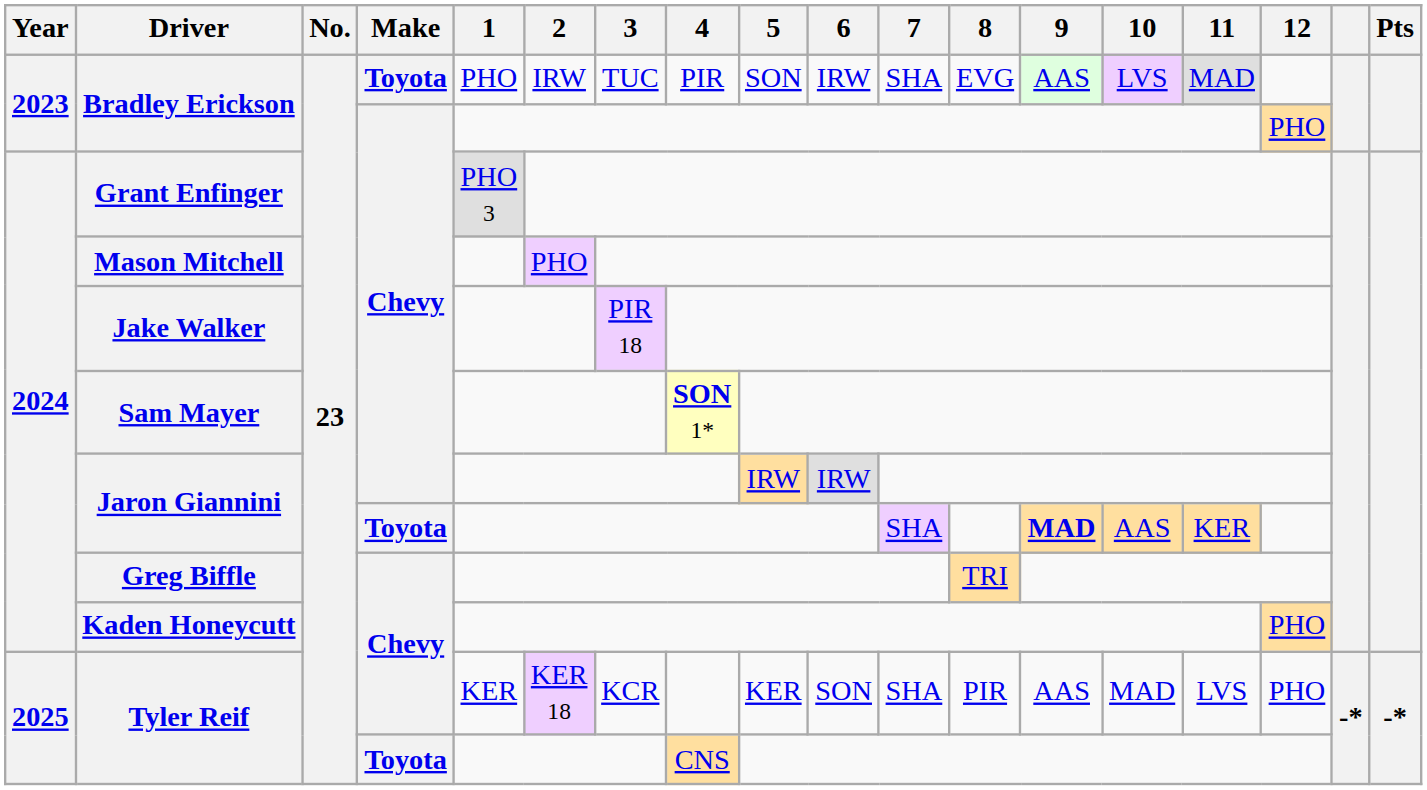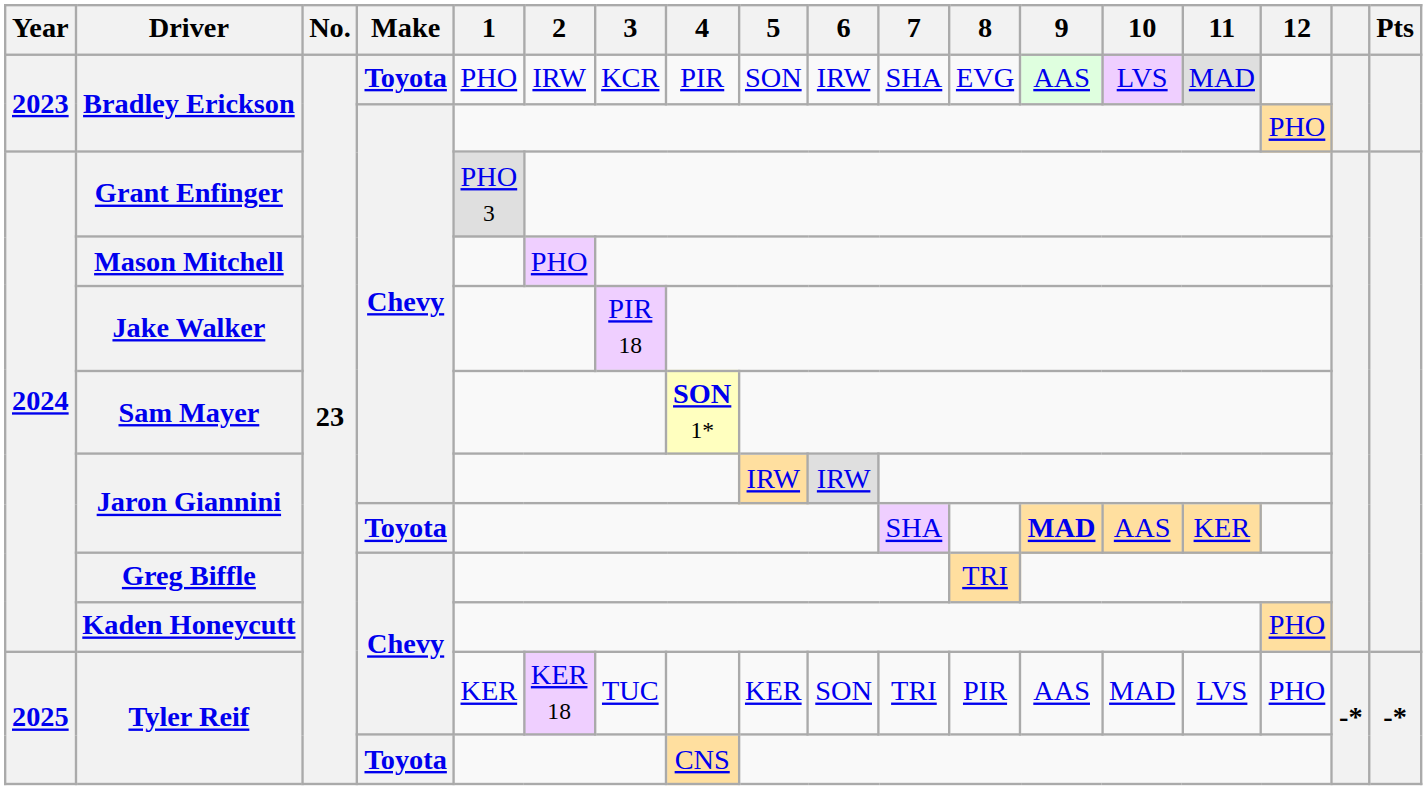Bradley Erickson / Toyota | 3: TUC -> KCR
Tyler Reif / Chevy | 3: KCR -> TUC
Tyler Reif / Chevy | 7: SHA -> TRI
